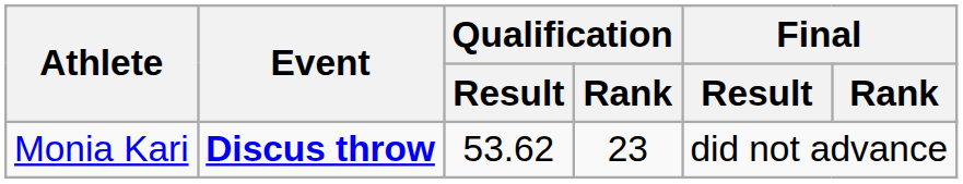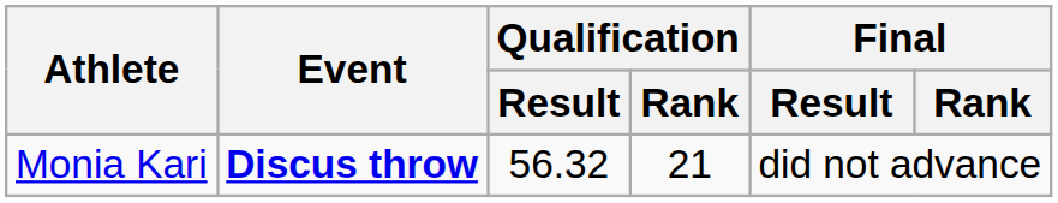Monia Kari | Qualification / Result: 53.62 -> 56.32
Monia Kari | Qualification / Rank: 23 -> 21
